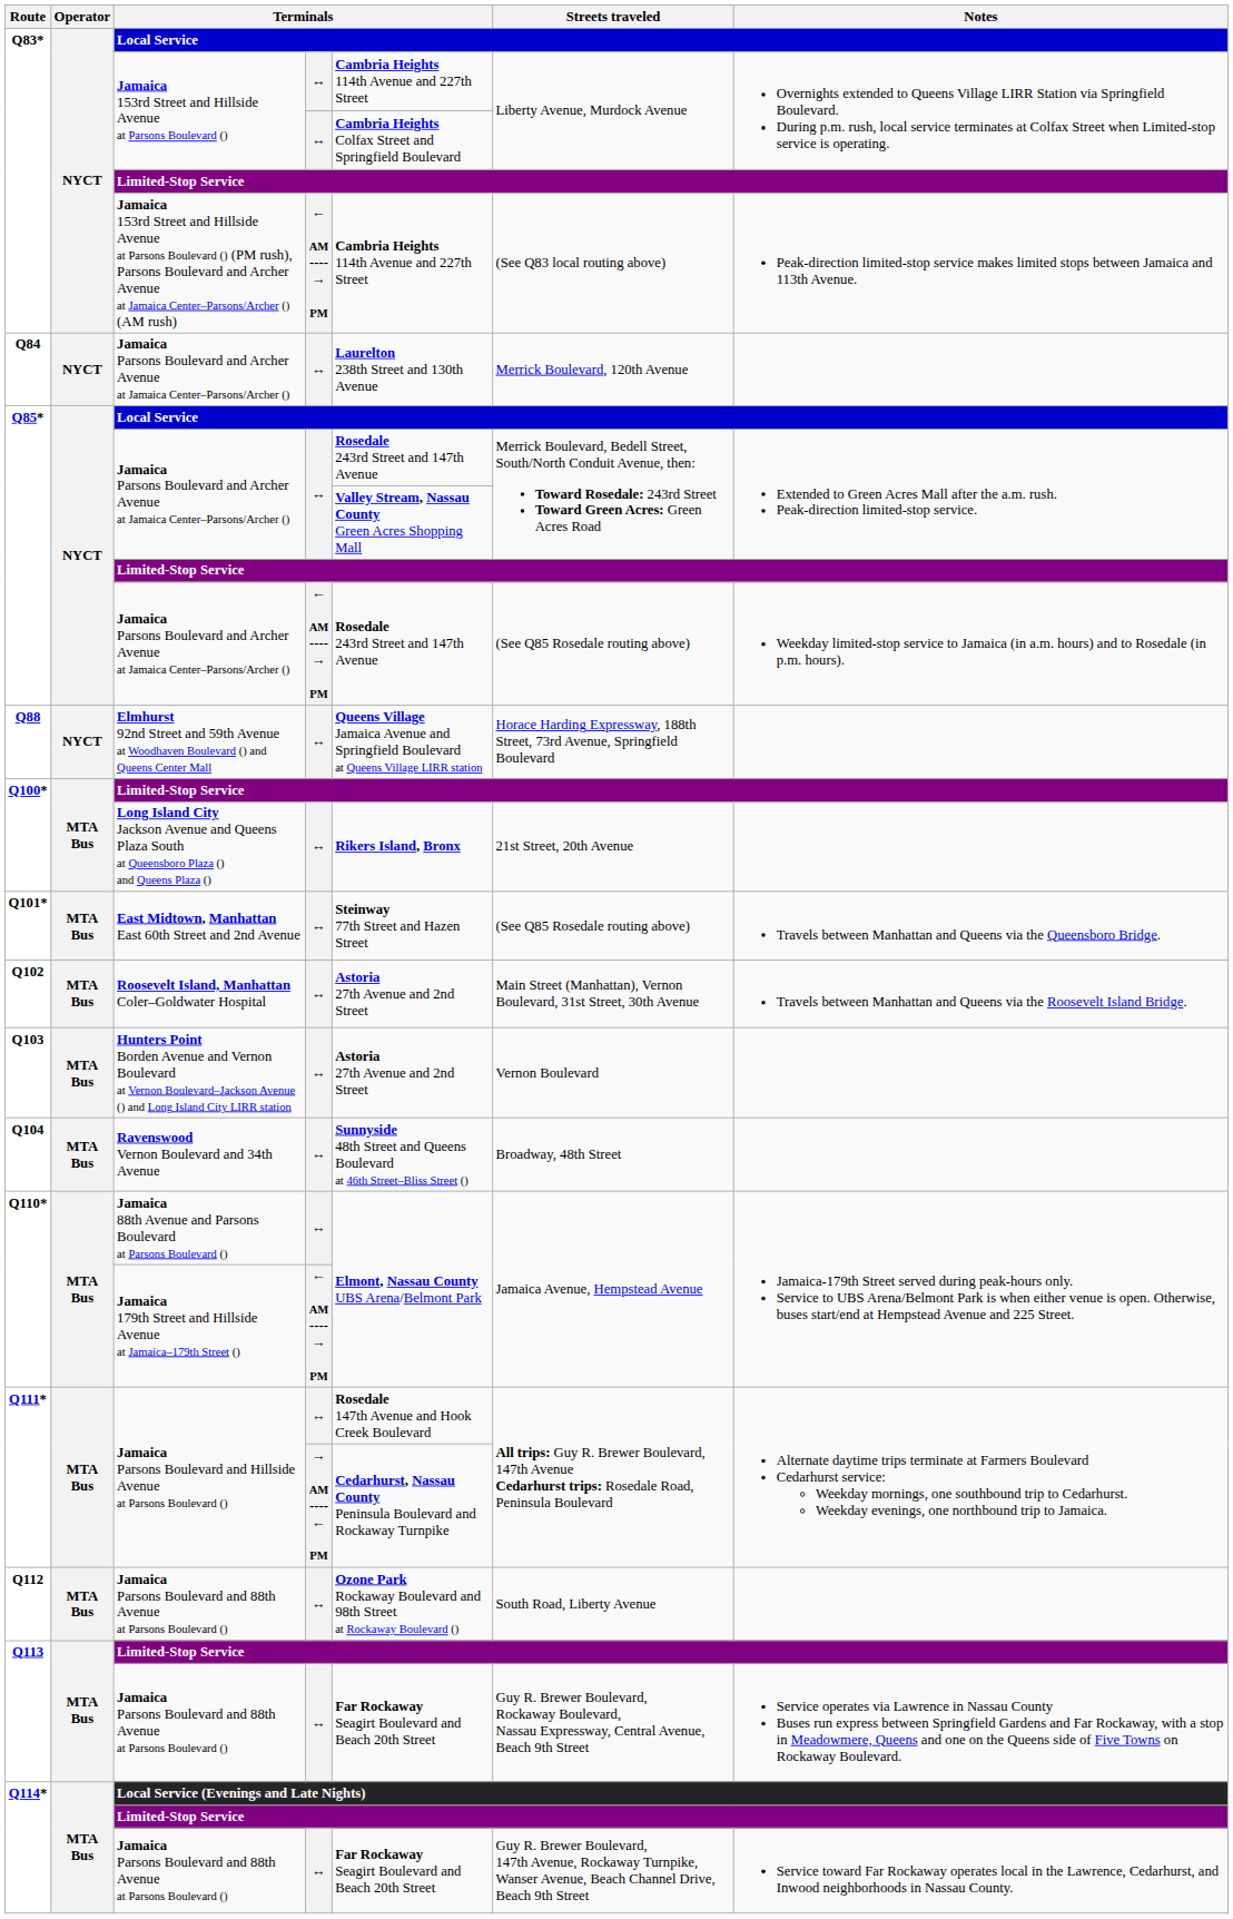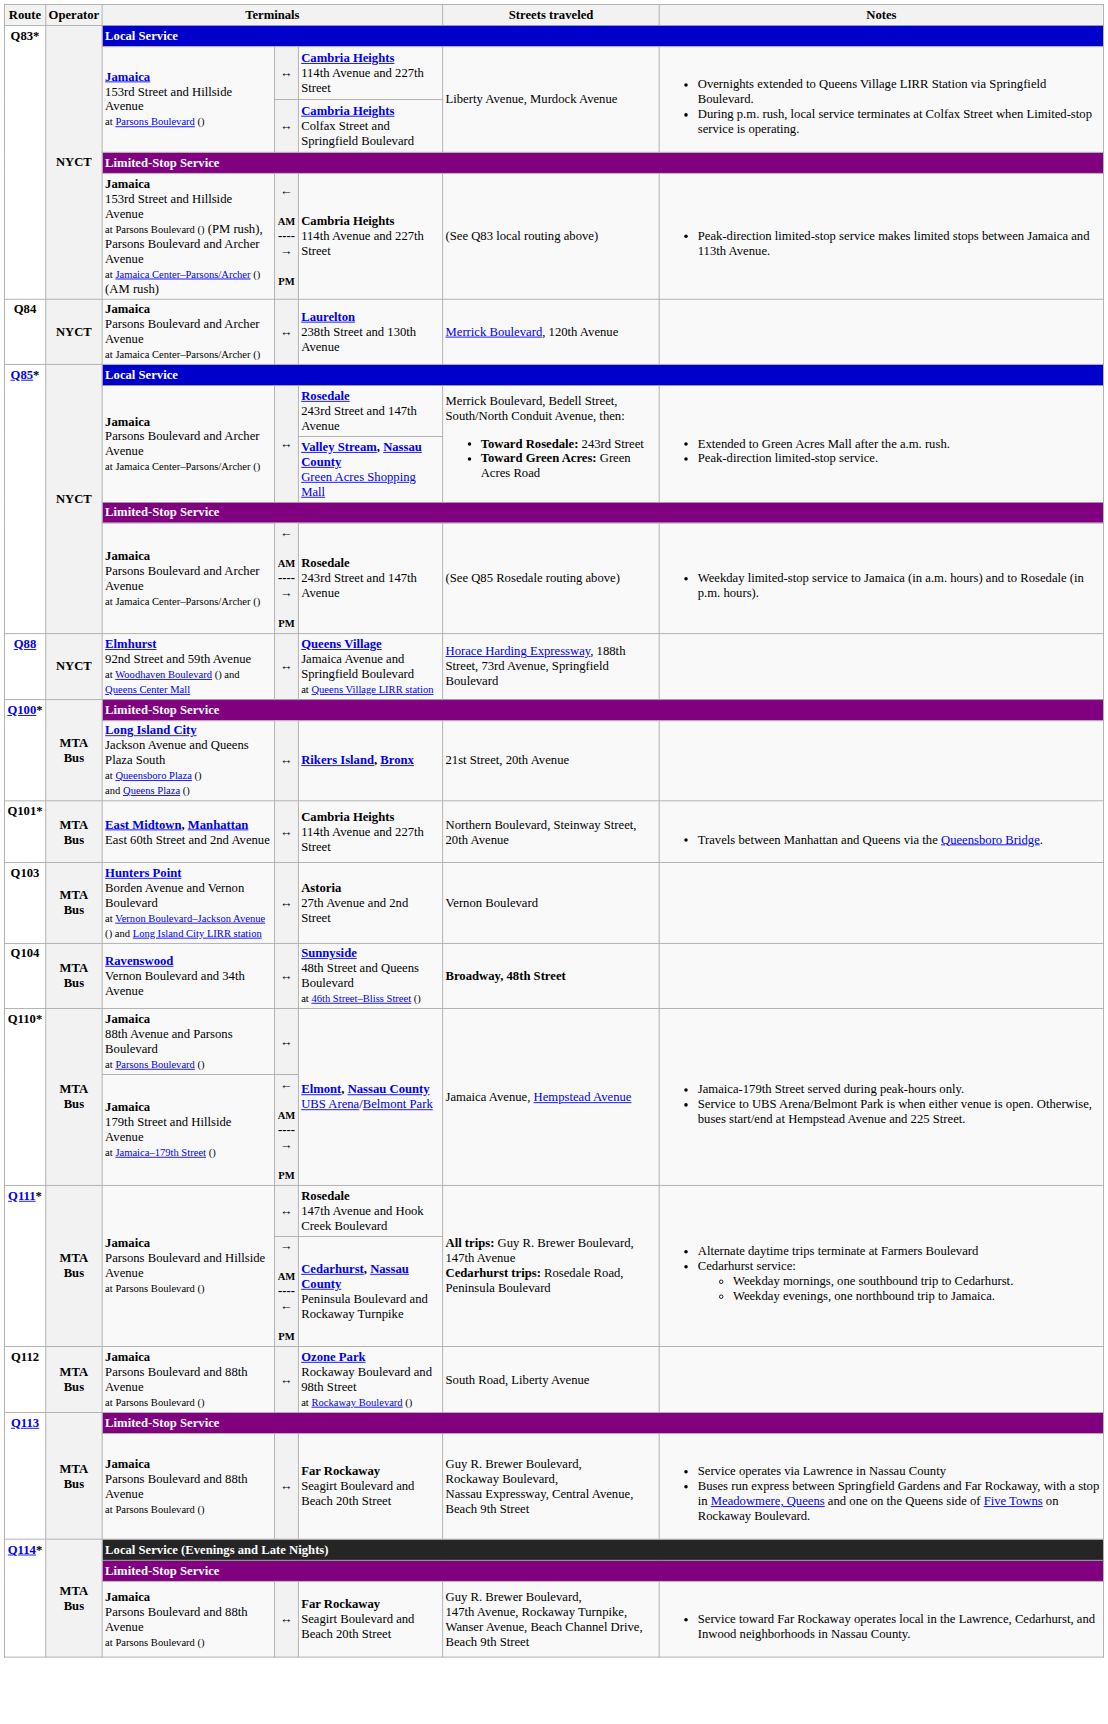East Midtown, Manhattan East 60th Street and 2nd Avenue | column 5: Steinway 77th Street and Hazen Street -> Cambria Heights 114th Avenue and 227th Street
East Midtown, Manhattan East 60th Street and 2nd Avenue | Streets traveled: (See Q85 Rosedale routing above) -> Northern Boulevard, Steinway Street, 20th Avenue
- row: Q102 | MTA Bus | Roosevelt Island, Manhattan Coler–Goldwater Hospital | ↔ | Astoria 27th Avenue and 2nd Street | Main Street (Manhattan), Vernon Boulevard, 31st Street, 30th Avenue | Travels between Manhattan and Queens via the Roosevelt Island Bridge.
Ravenswood Vernon Boulevard and 34th Avenue | Streets traveled: normal -> bold
